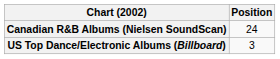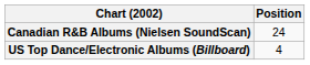US Top Dance/Electronic Albums (Billboard) | Position: 3 -> 4
